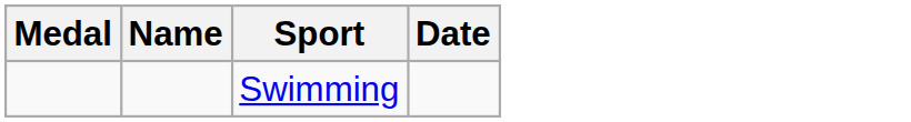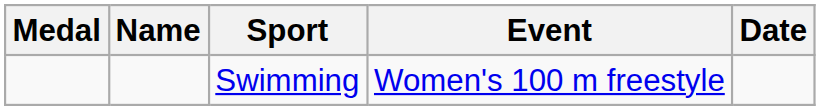+ column: Event | Women's 100 m freestyle
